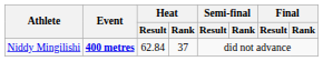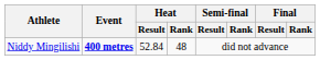Niddy Mingilishi | Heat / Result: 62.84 -> 52.84
Niddy Mingilishi | Heat / Rank: 37 -> 48
